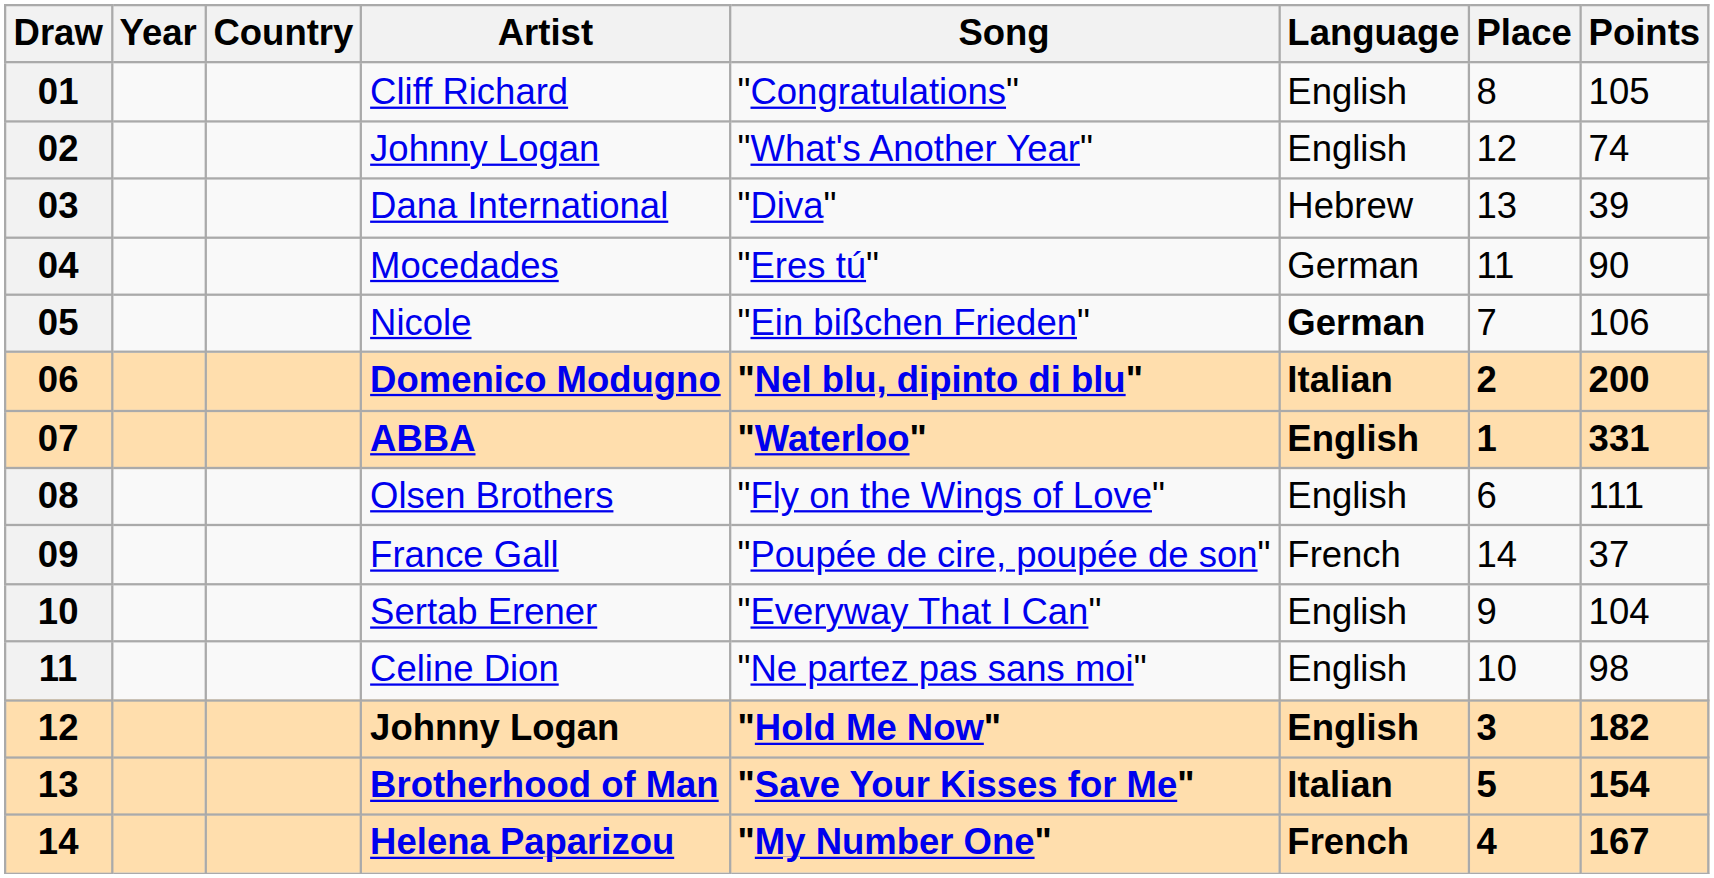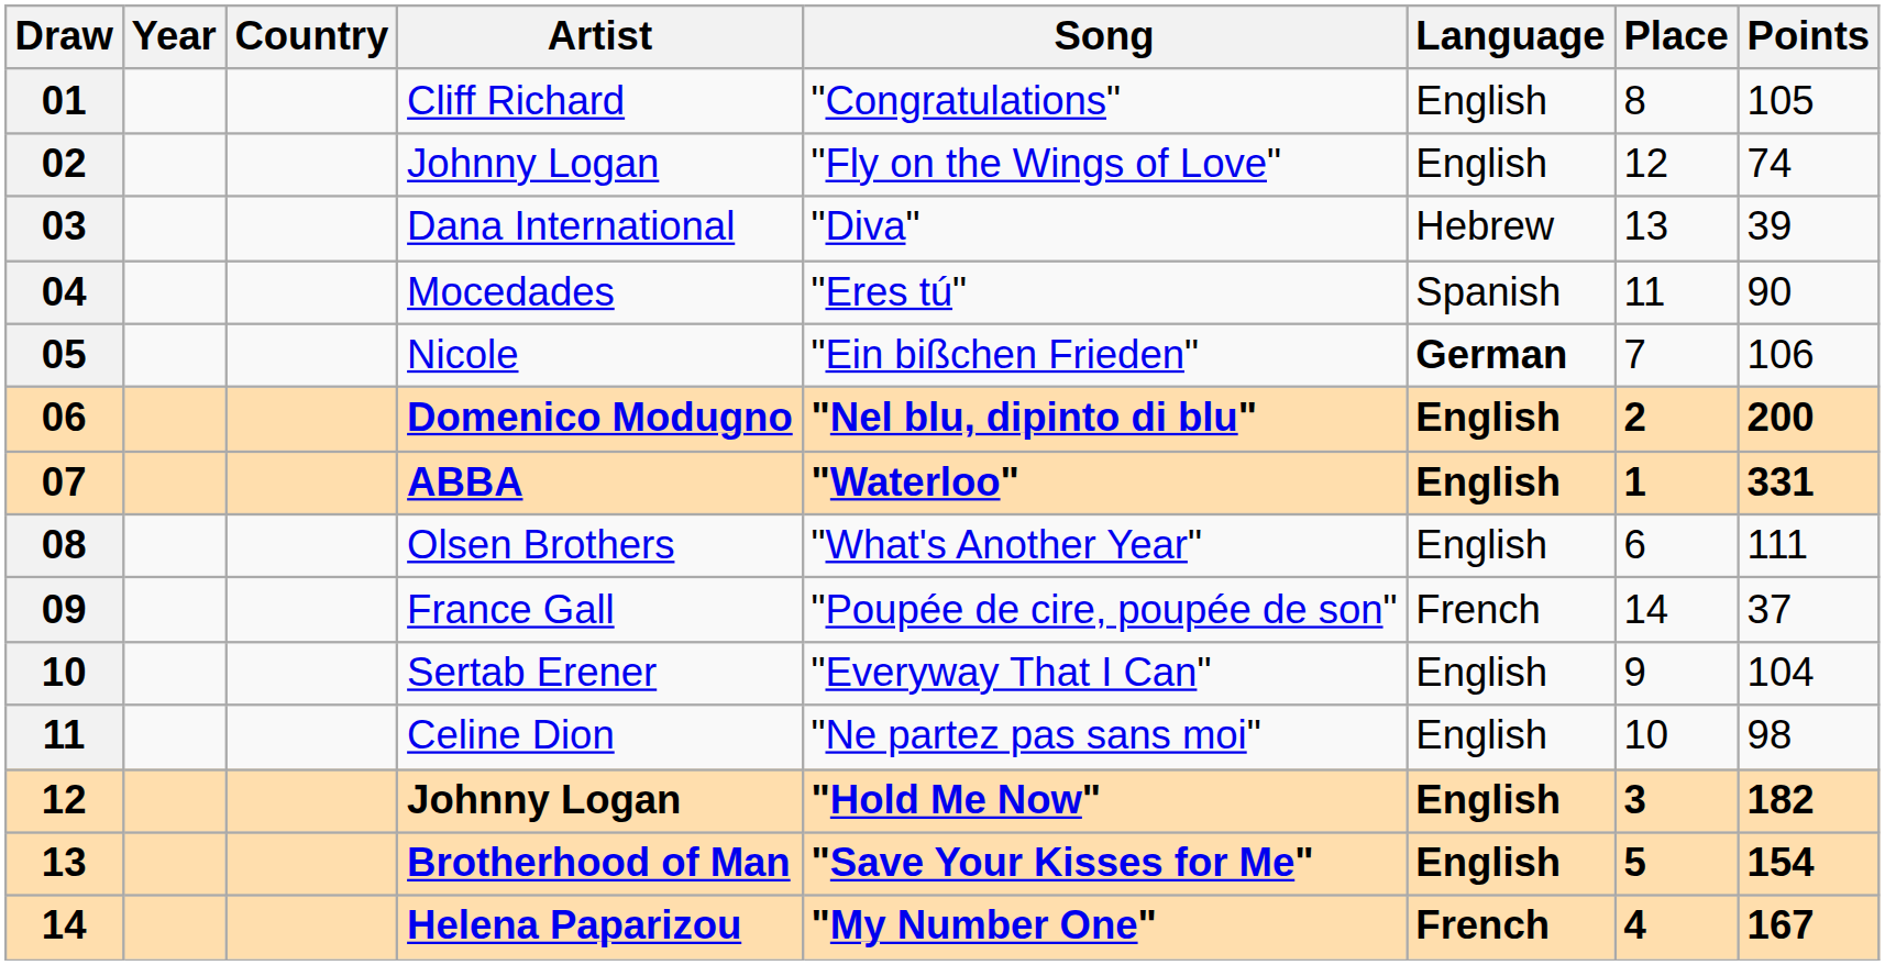02 / Johnny Logan | Song: "What's Another Year" -> "Fly on the Wings of Love"
Mocedades | Language: German -> Spanish
Domenico Modugno | Language: Italian -> English
Olsen Brothers | Song: "Fly on the Wings of Love" -> "What's Another Year"
Brotherhood of Man | Language: Italian -> English
